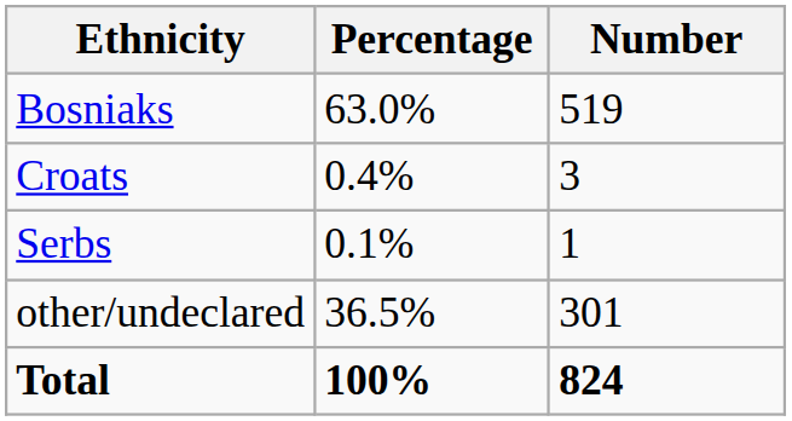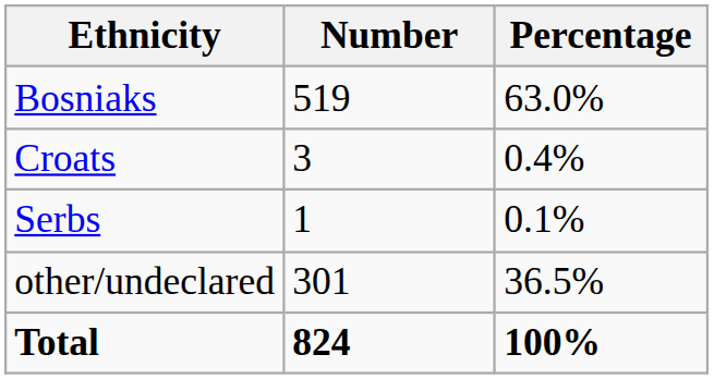columns swapped: Number <-> Percentage
